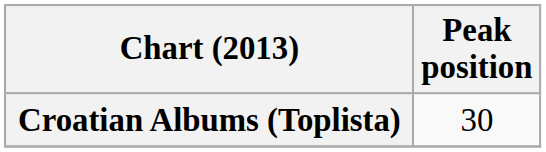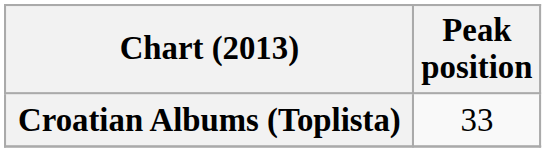Croatian Albums (Toplista) | Peak position: 30 -> 33
